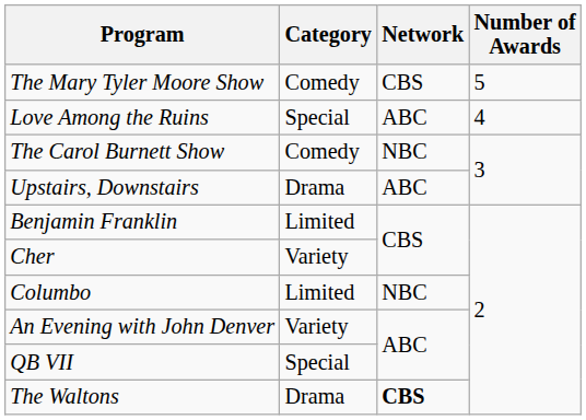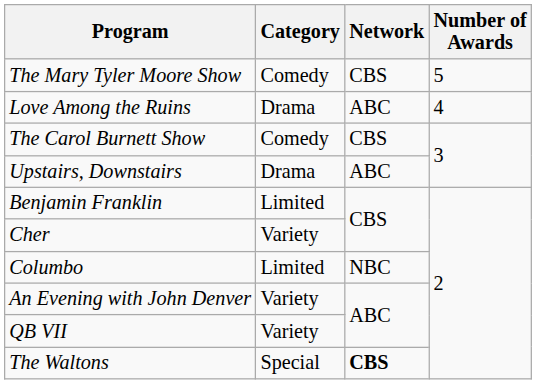Love Among the Ruins | Category: Special -> Drama
The Carol Burnett Show | Network: NBC -> CBS
QB VII | Category: Special -> Variety
The Waltons | Category: Drama -> Special
